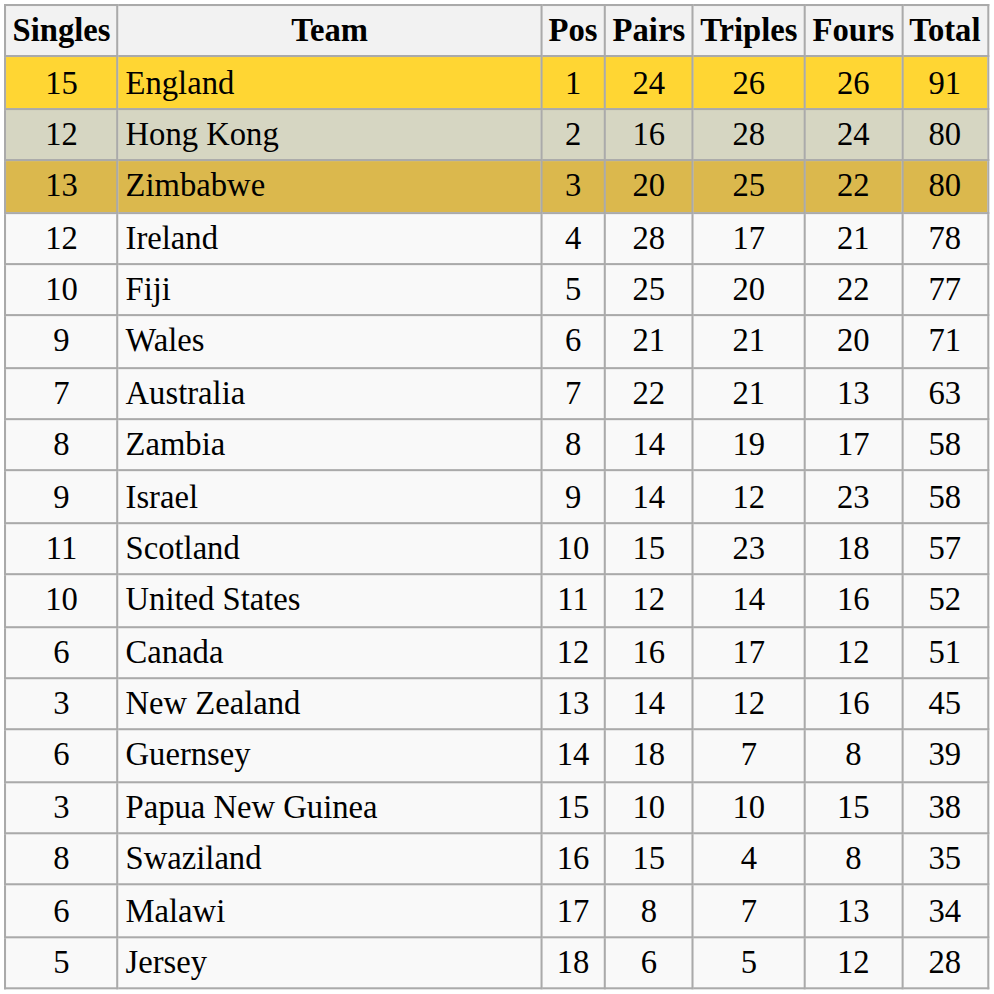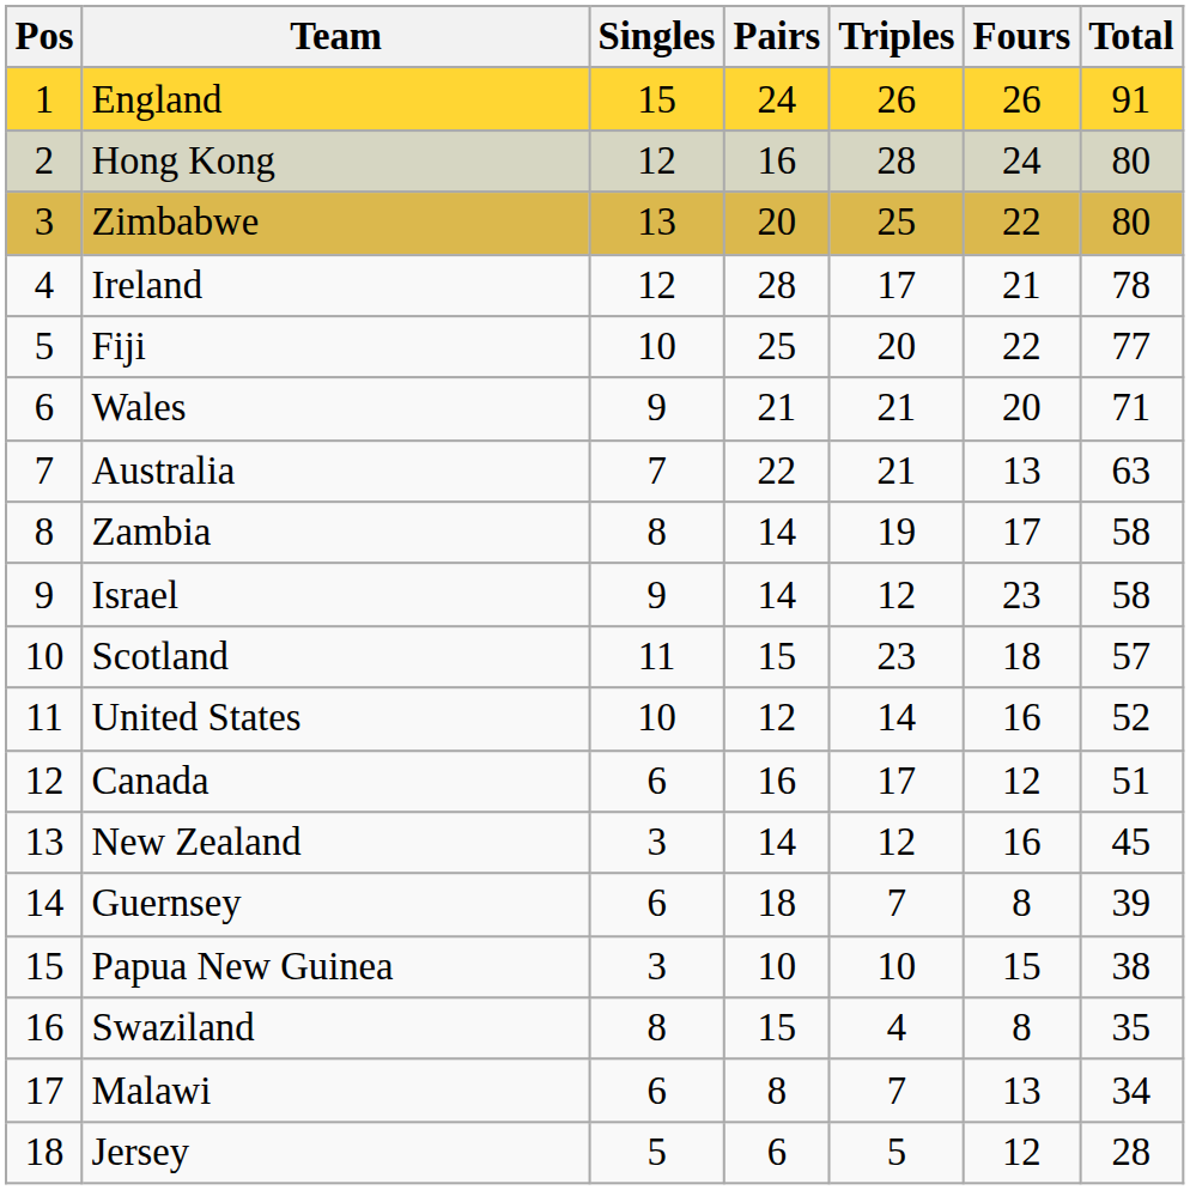columns swapped: Pos <-> Singles
